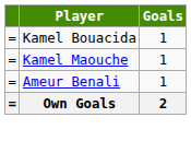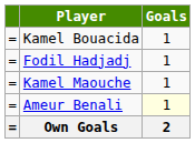+ row: = | Fodil Hadjadj | 1
Ameur Benali | Goals: no background -> lightyellow background
